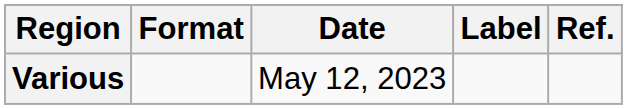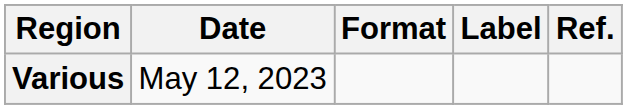columns swapped: Date <-> Format
